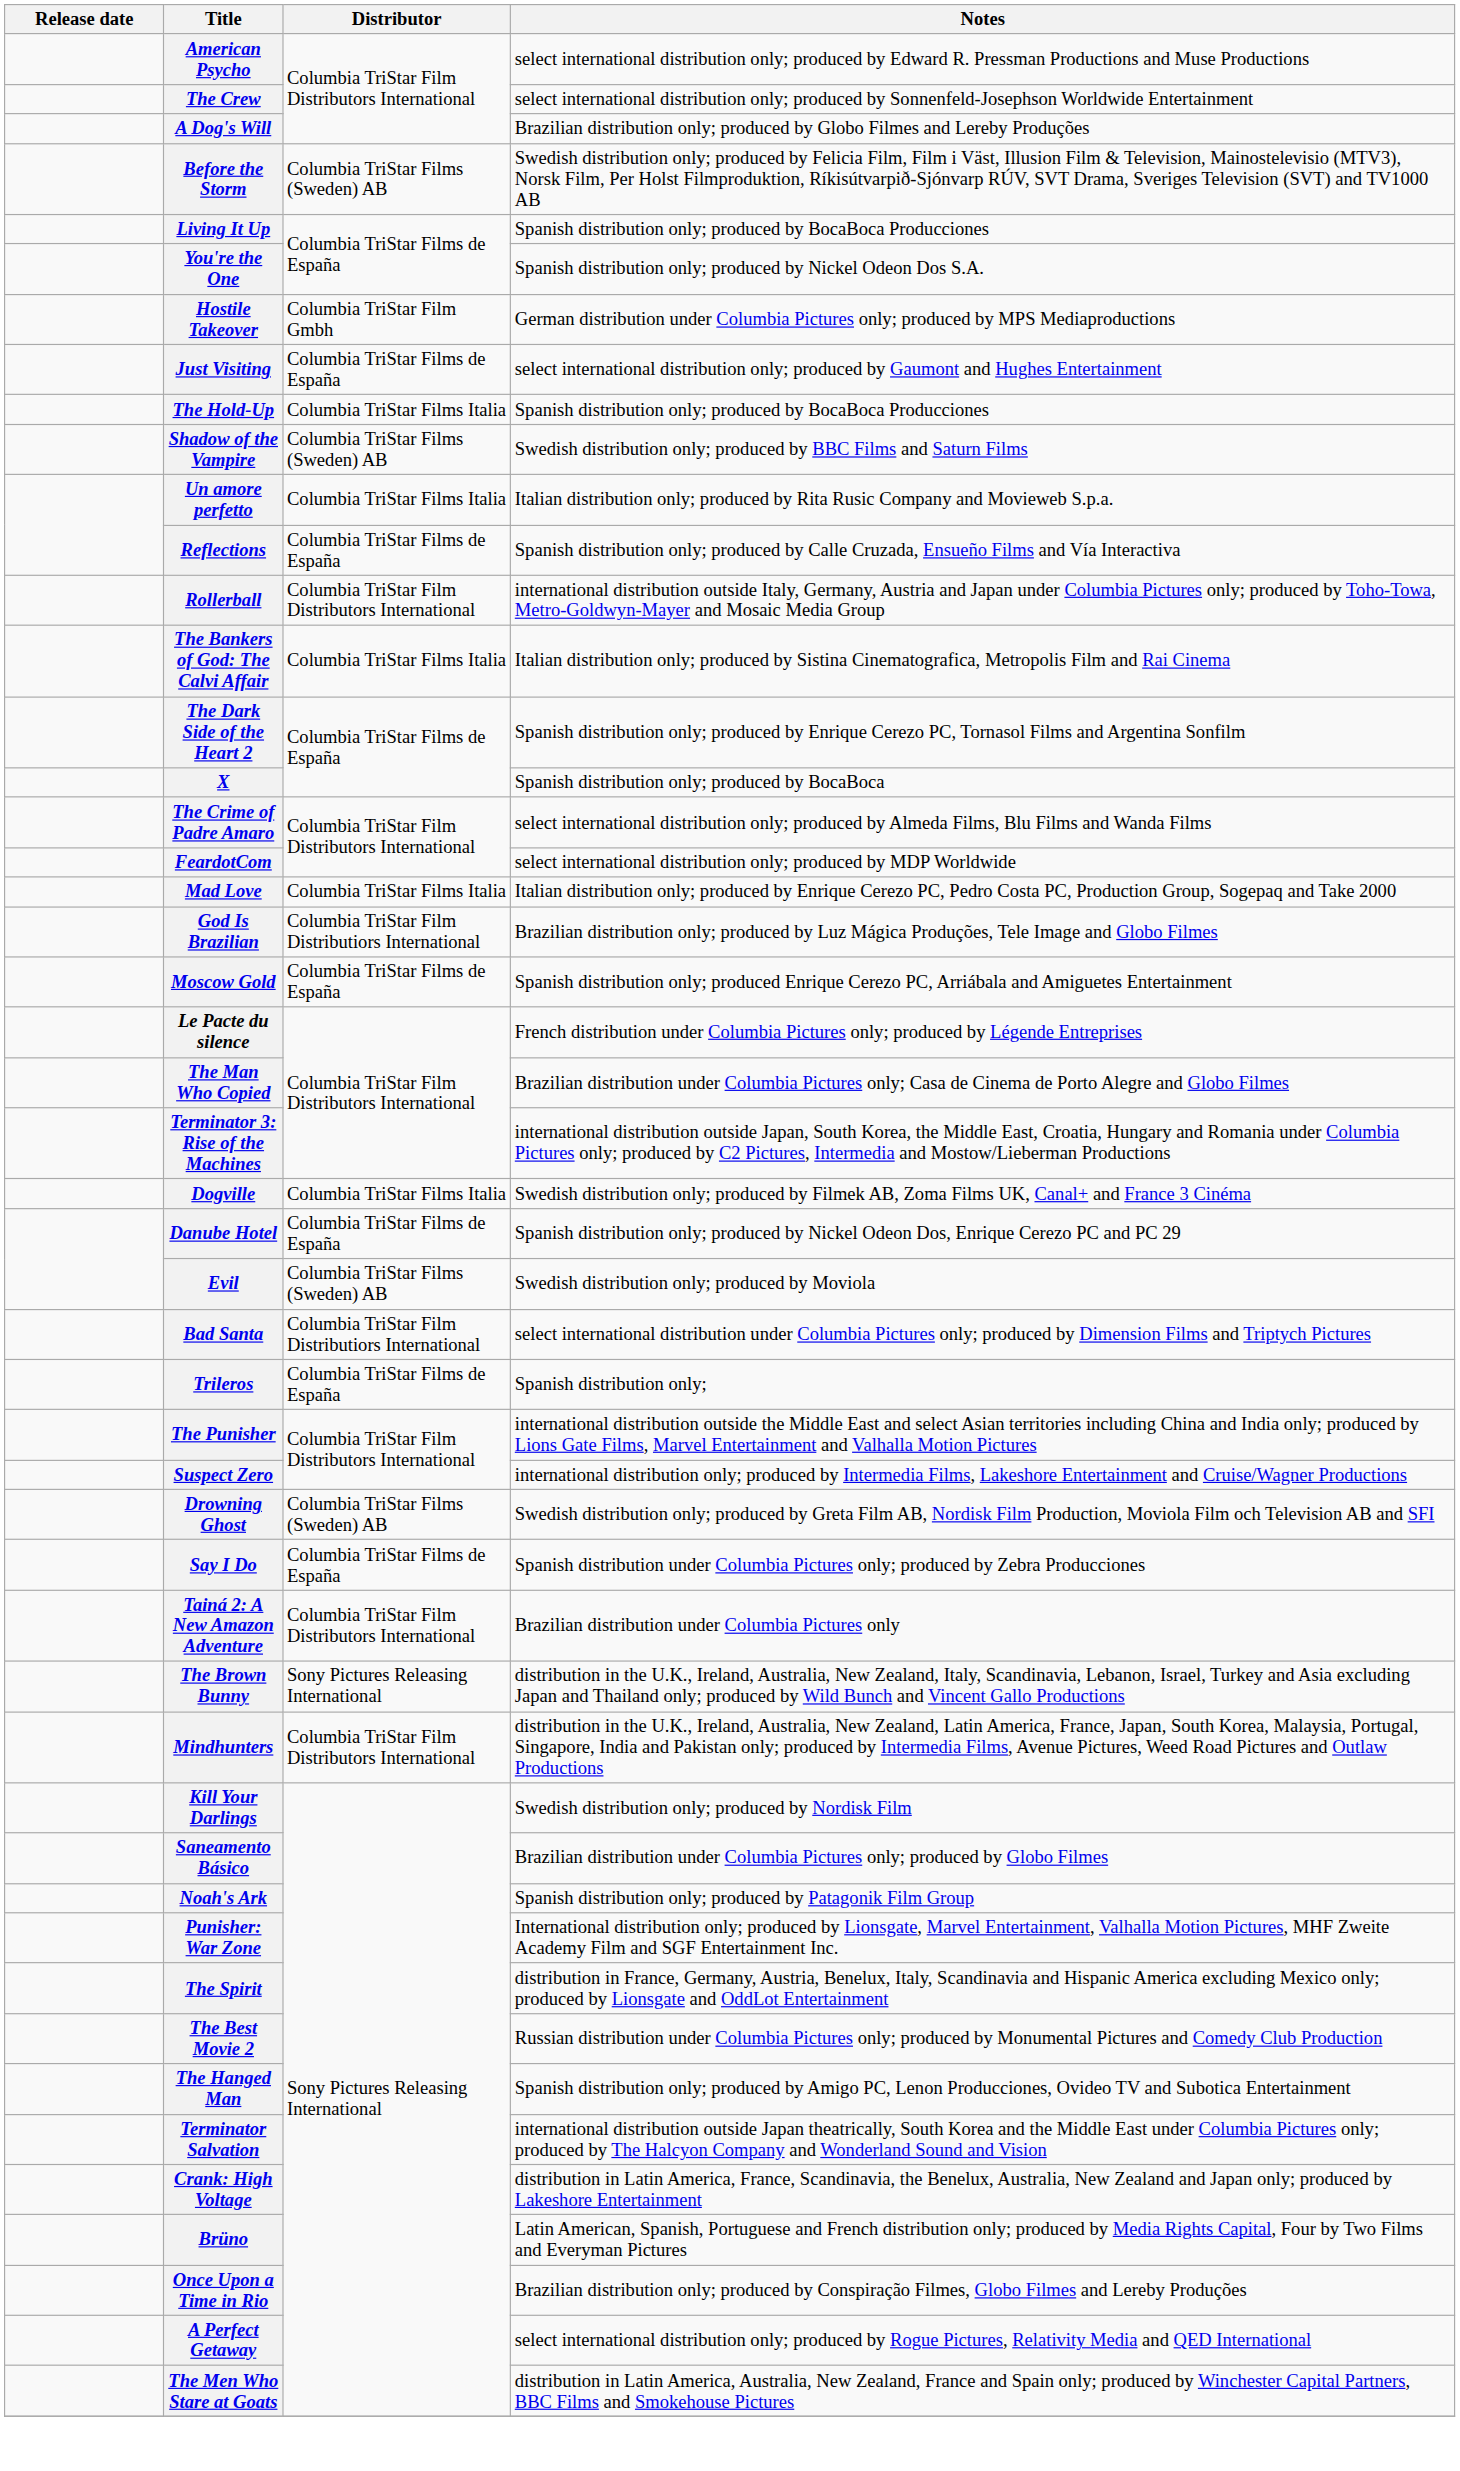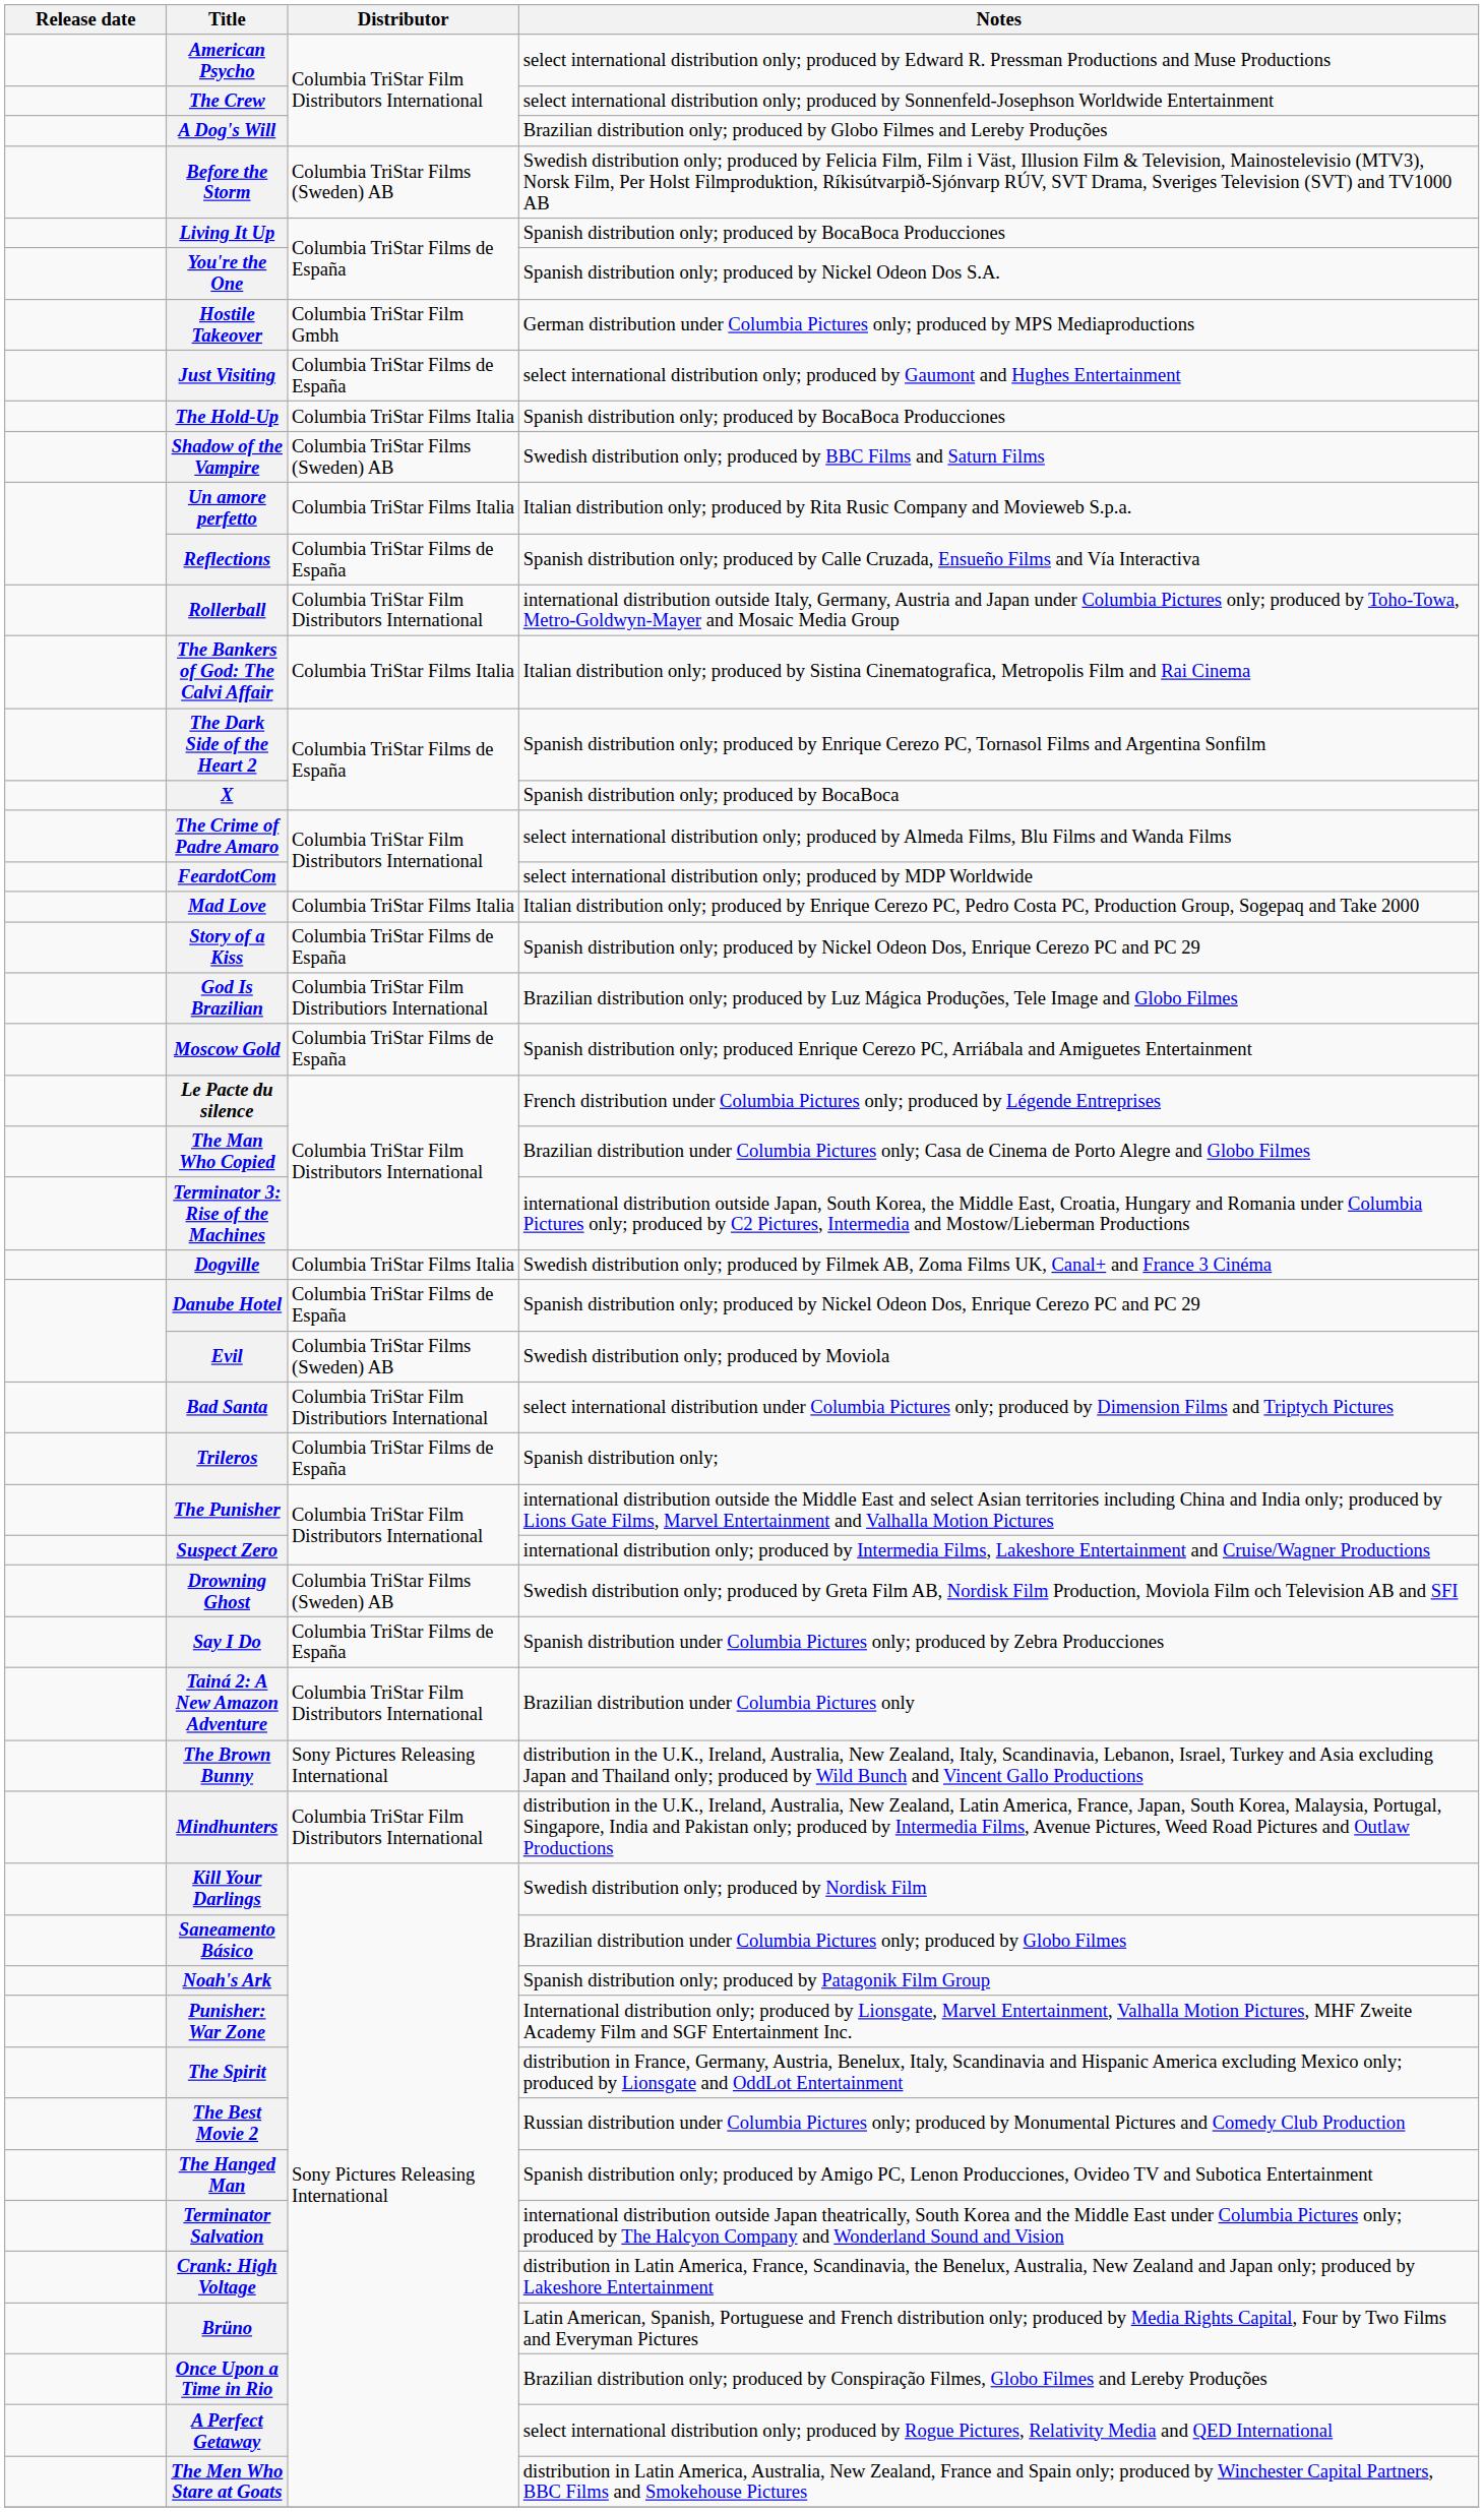+ row: Story of a Kiss | Columbia TriStar Films de España | Spanish distribution only; produced by Nickel Odeon Dos, Enrique Cerezo PC and PC 29
